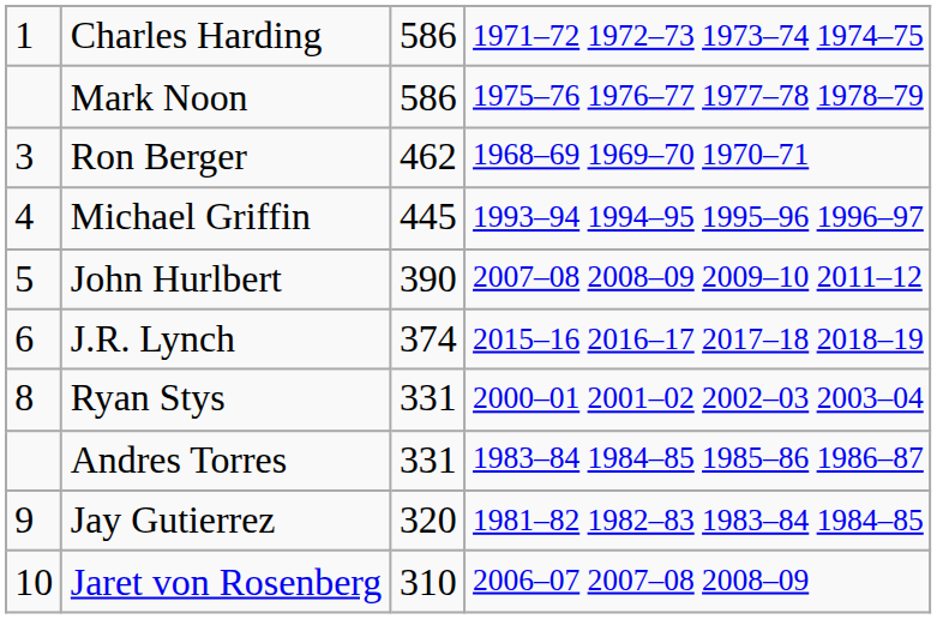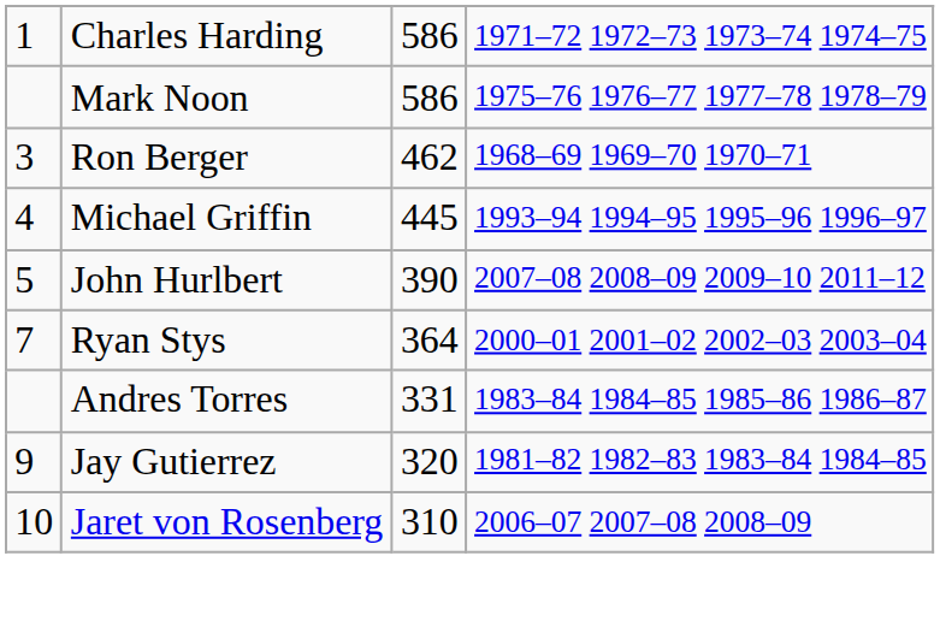- row: 6 | J.R. Lynch | 374 | 2015–16 2016–17 2017–18 2018–19
Ryan Stys | column 1: 8 -> 7
Ryan Stys | column 3: 331 -> 364
